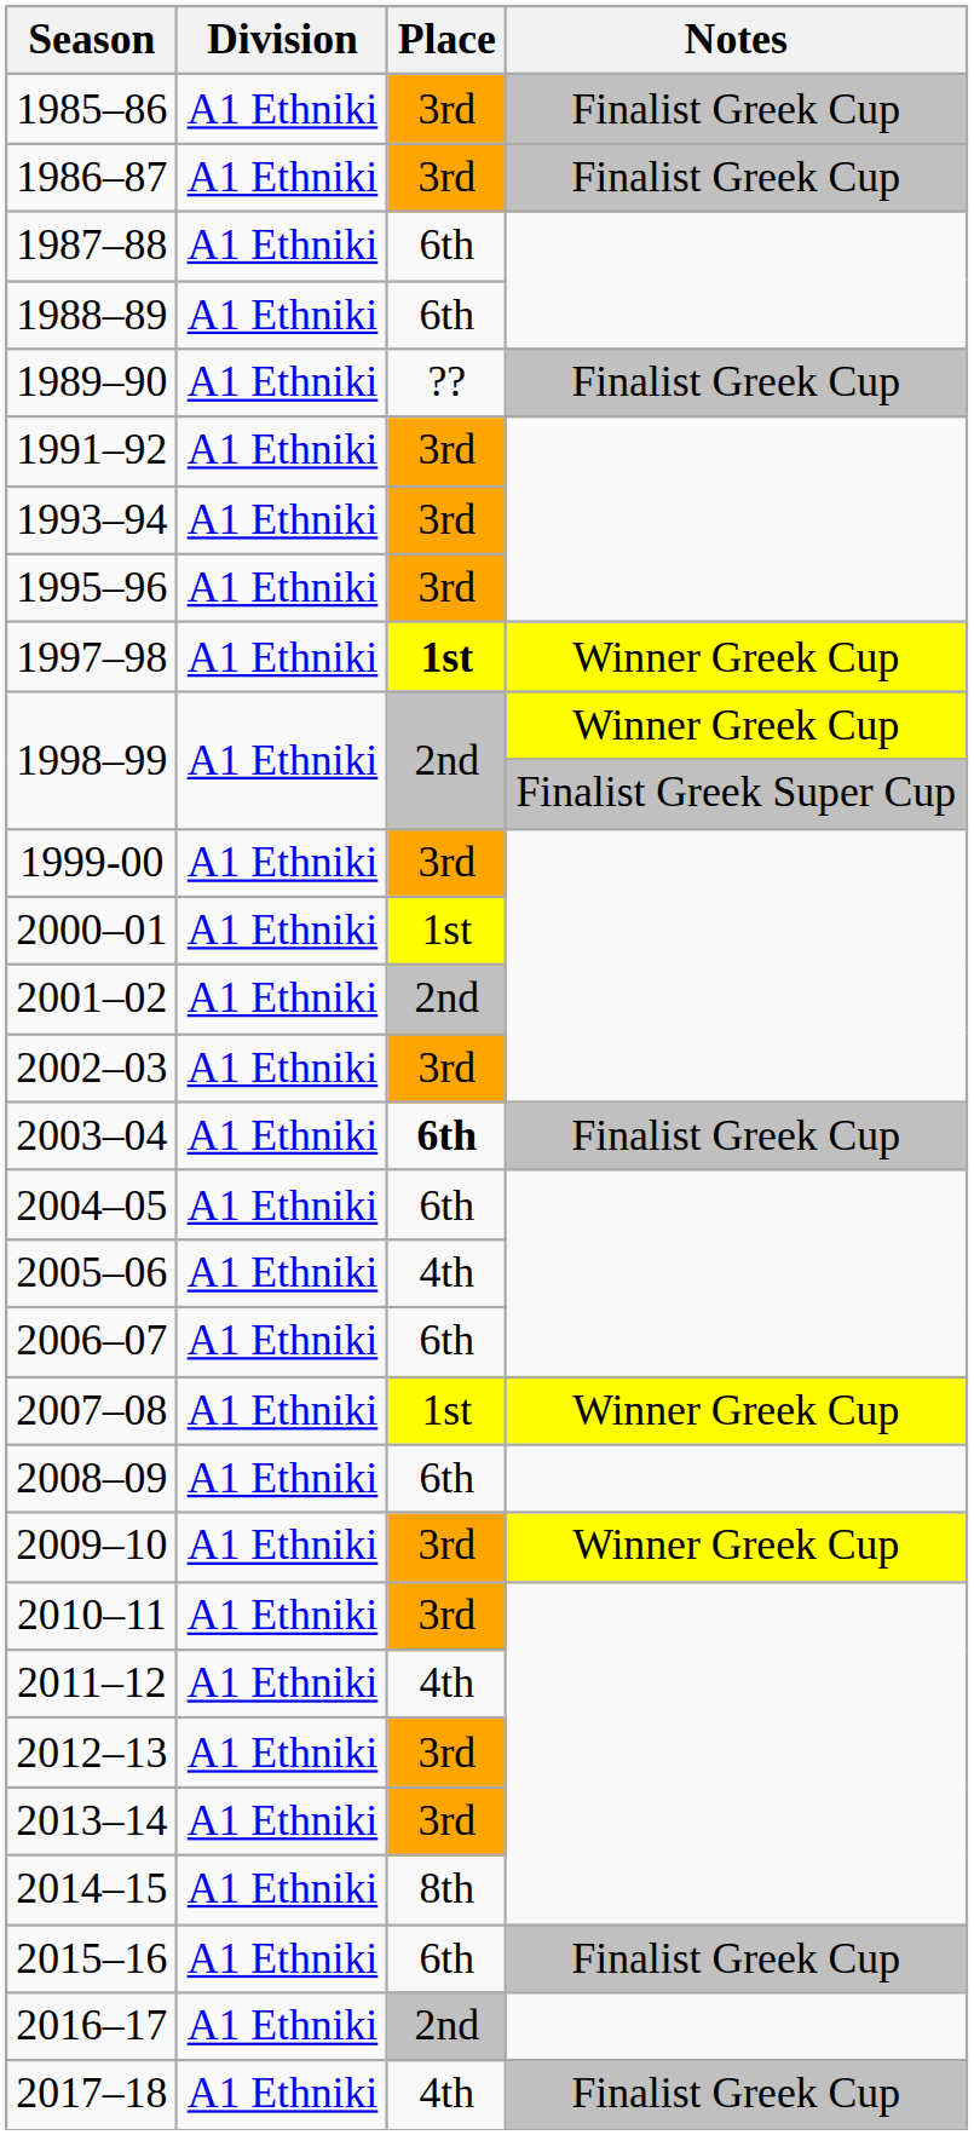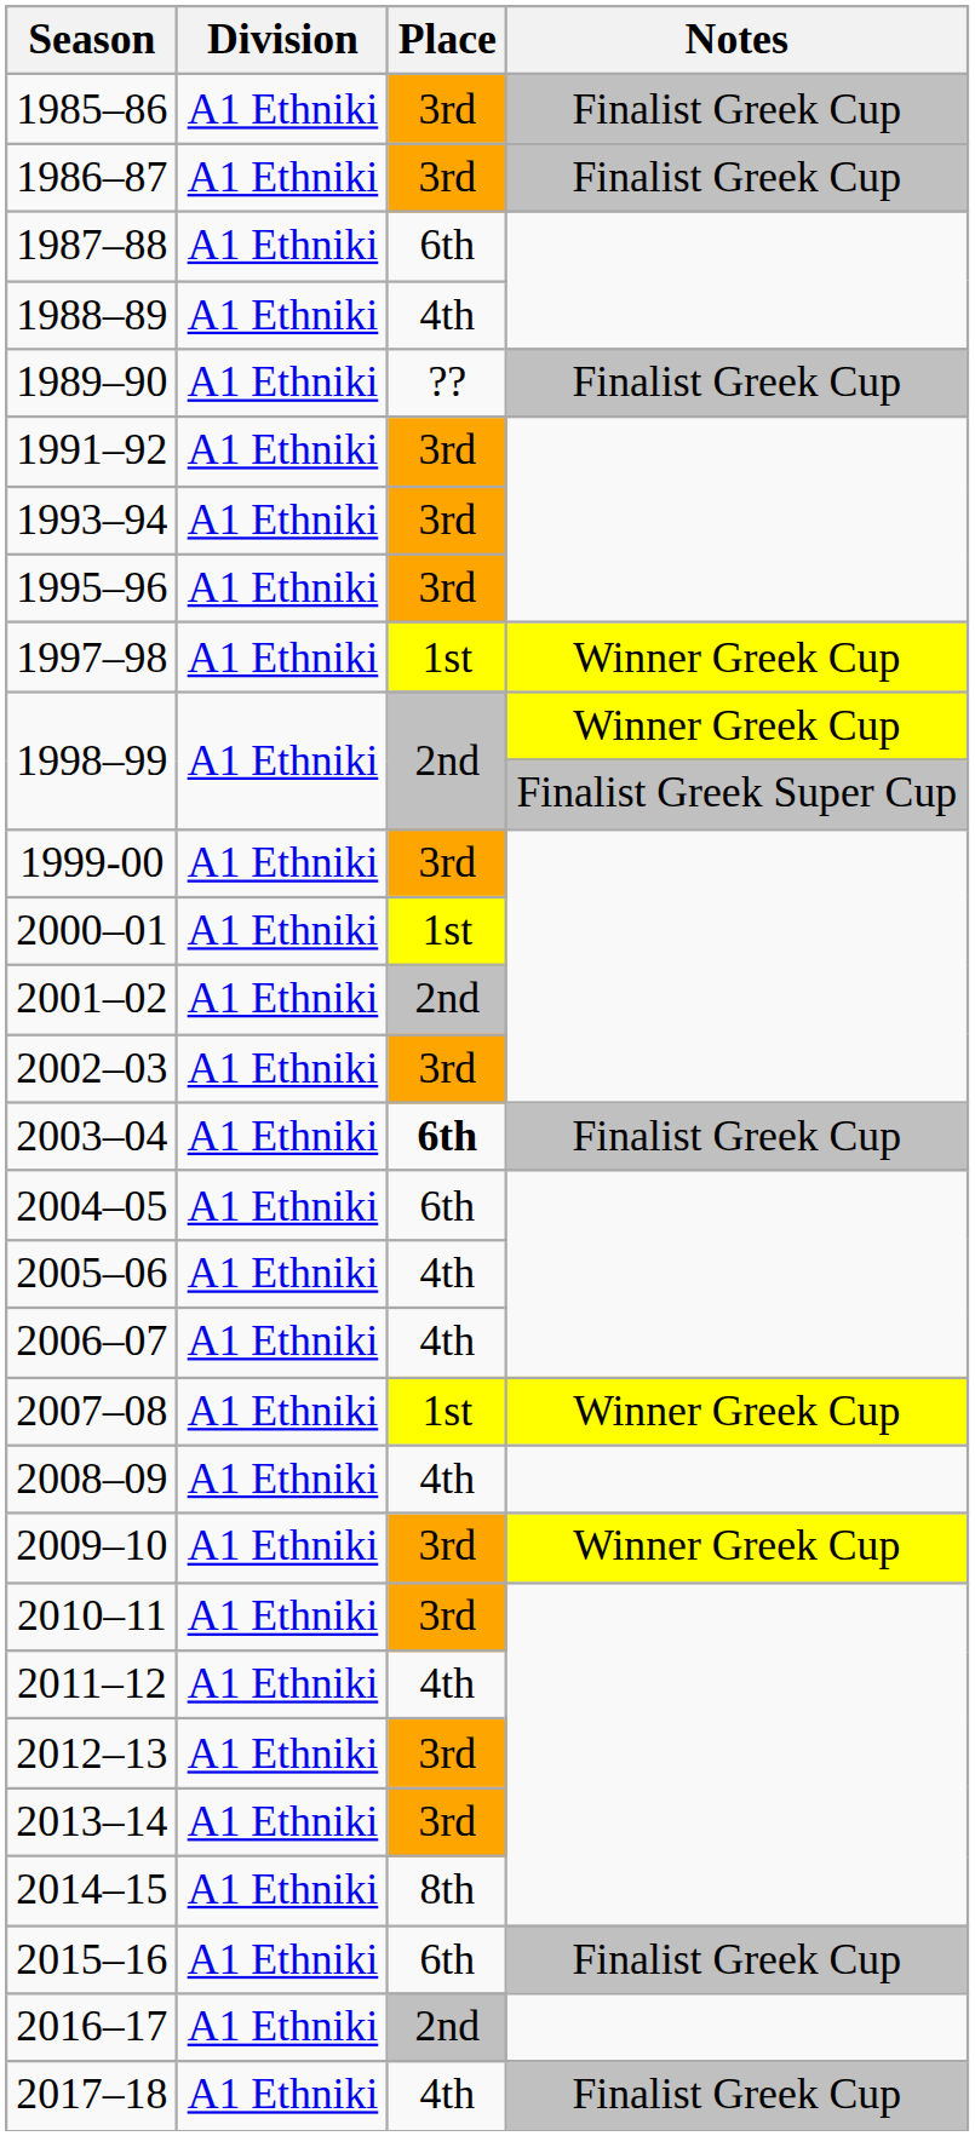1988–89 | Place: 6th -> 4th
1997–98 | Place: bold -> normal
2006–07 | Place: 6th -> 4th
2008–09 | Place: 6th -> 4th
